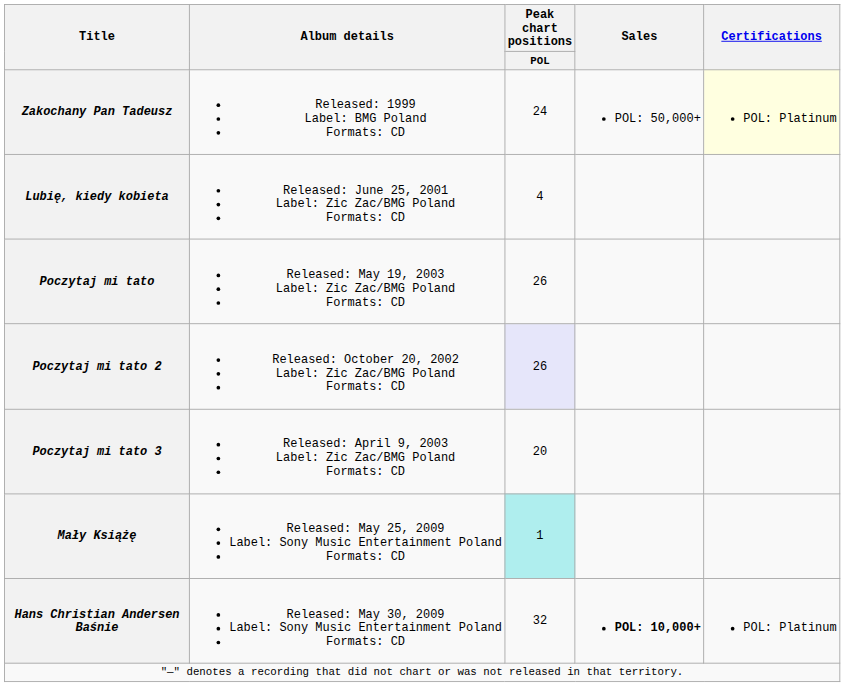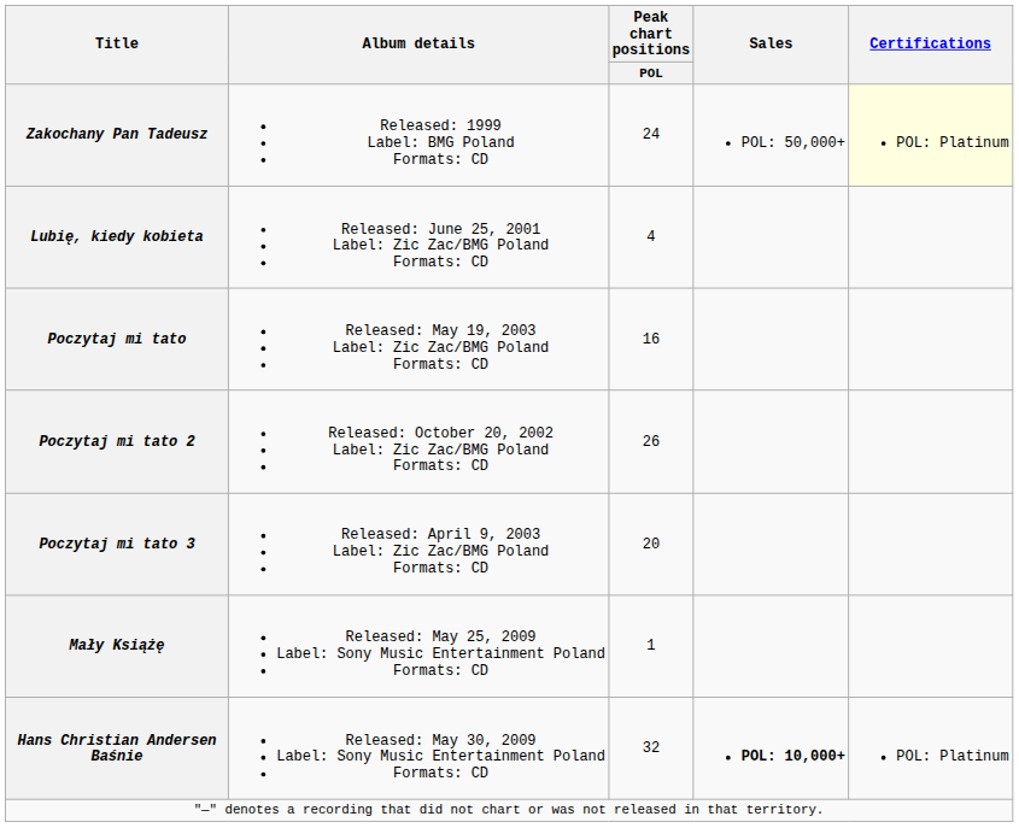Poczytaj mi tato | Peak chart positions / POL: 26 -> 16
Poczytaj mi tato 2 | Peak chart positions / POL: lavender background -> no background
Mały Książę | Peak chart positions / POL: paleturquoise background -> no background
